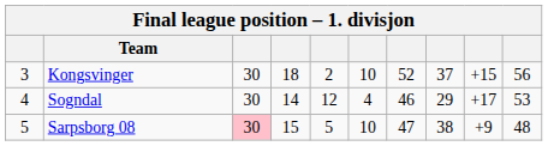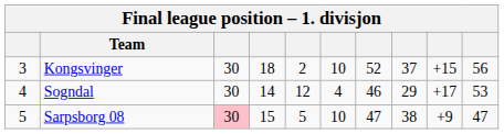Sarpsborg 08 | column 10: 48 -> 47
